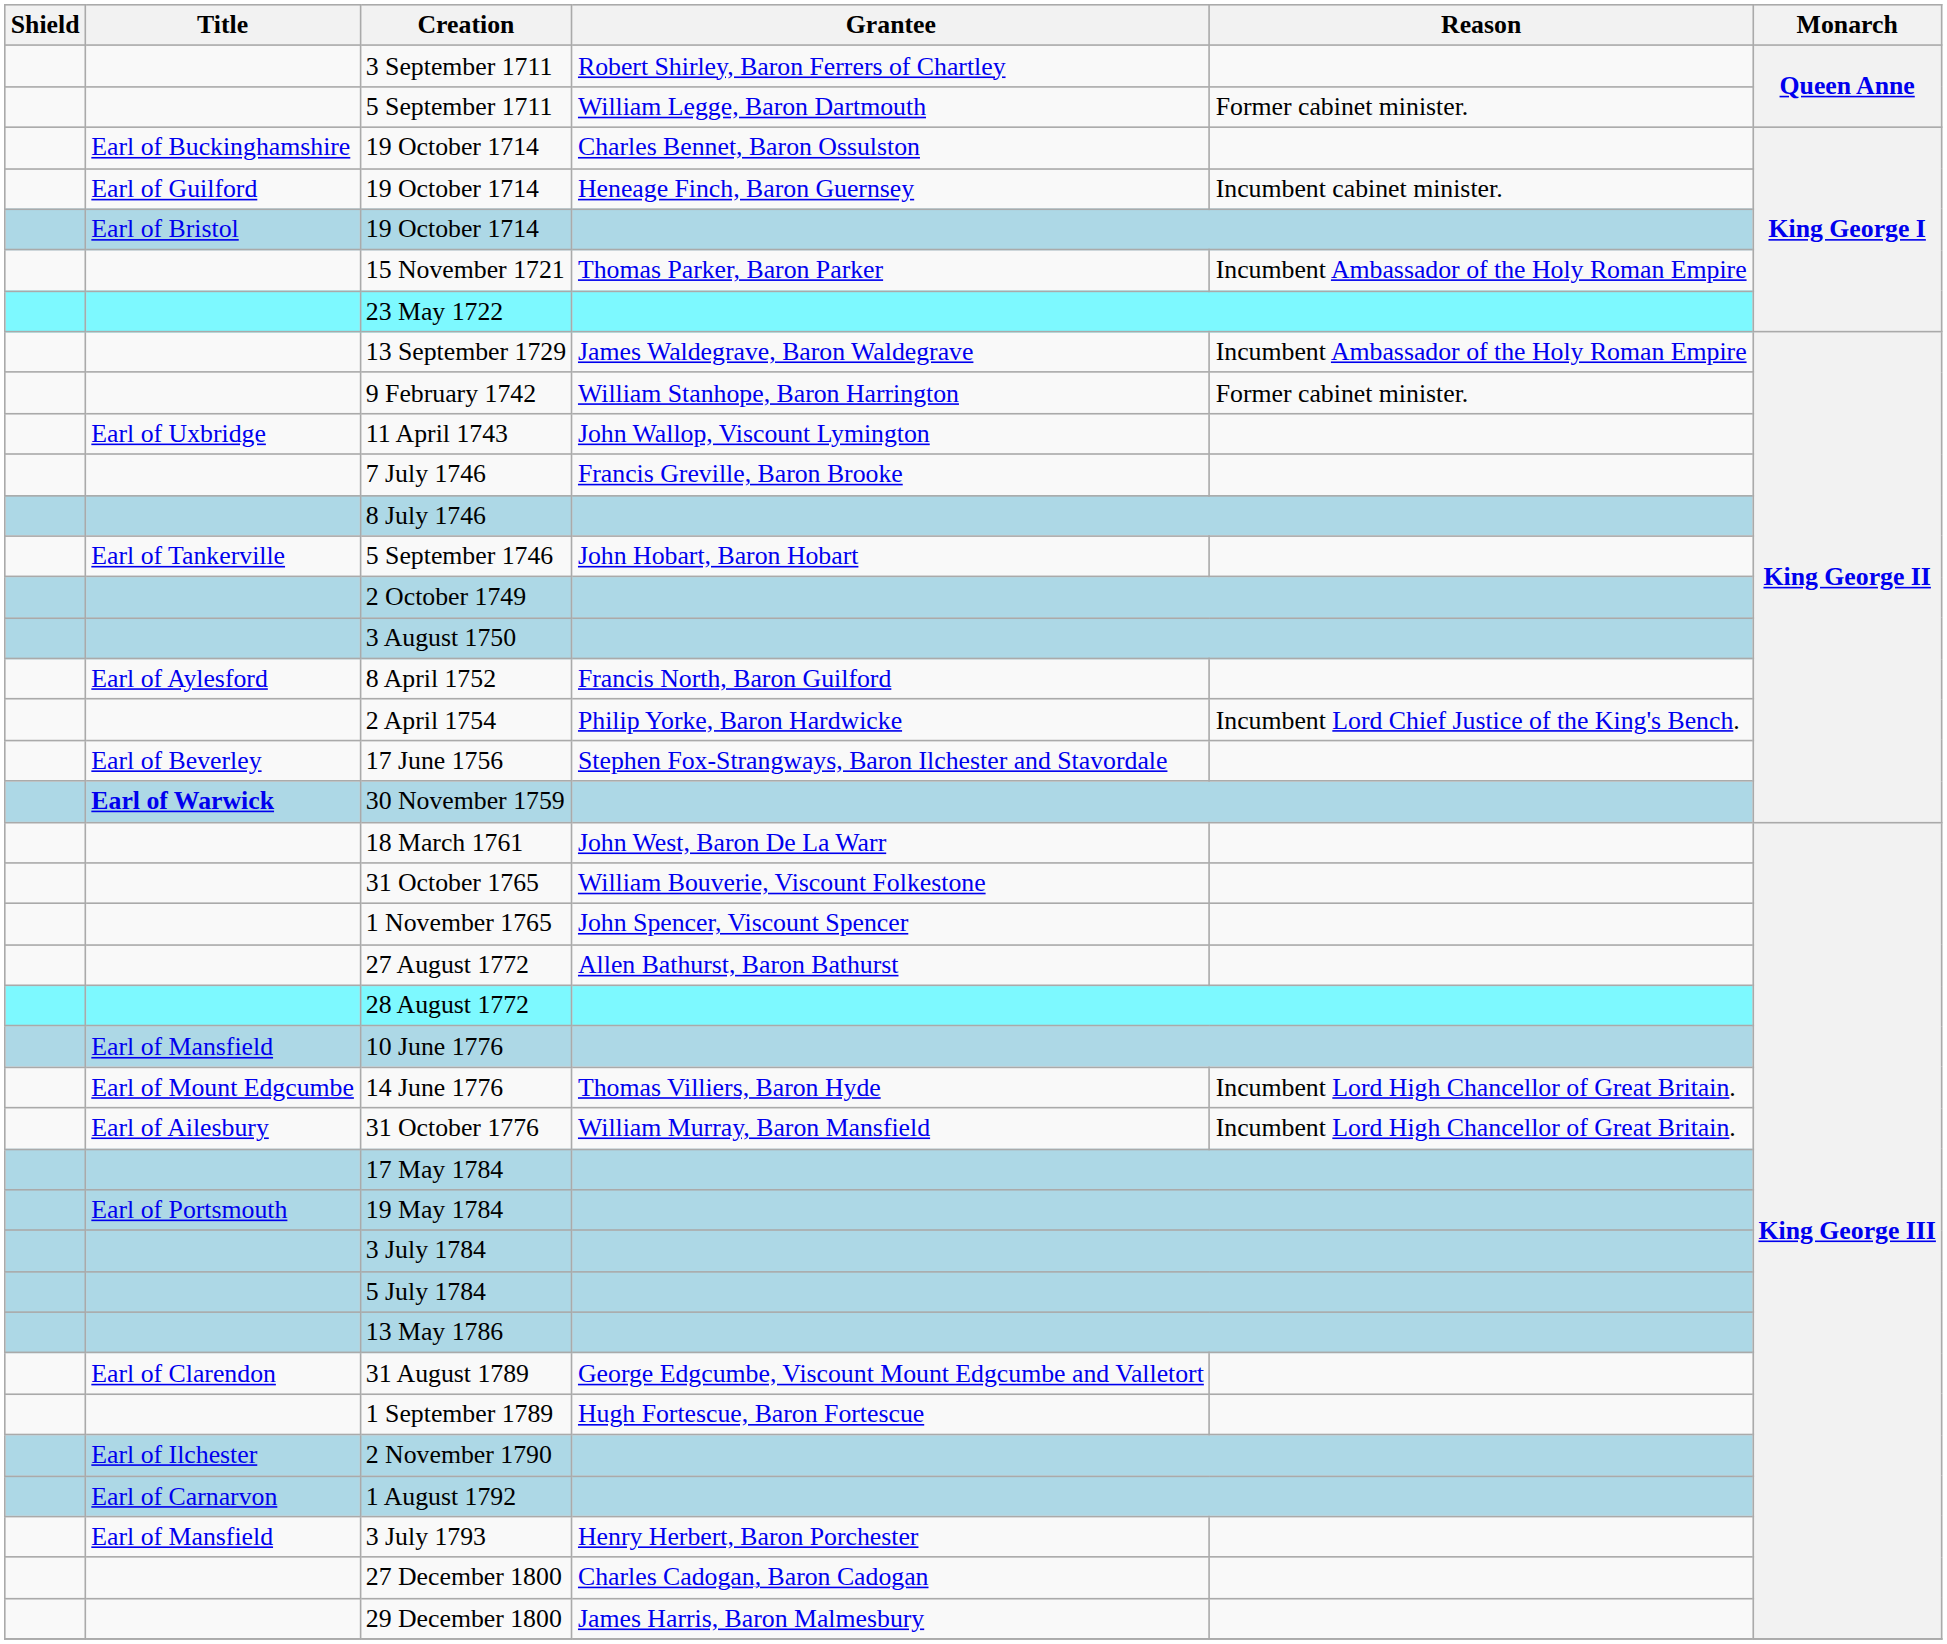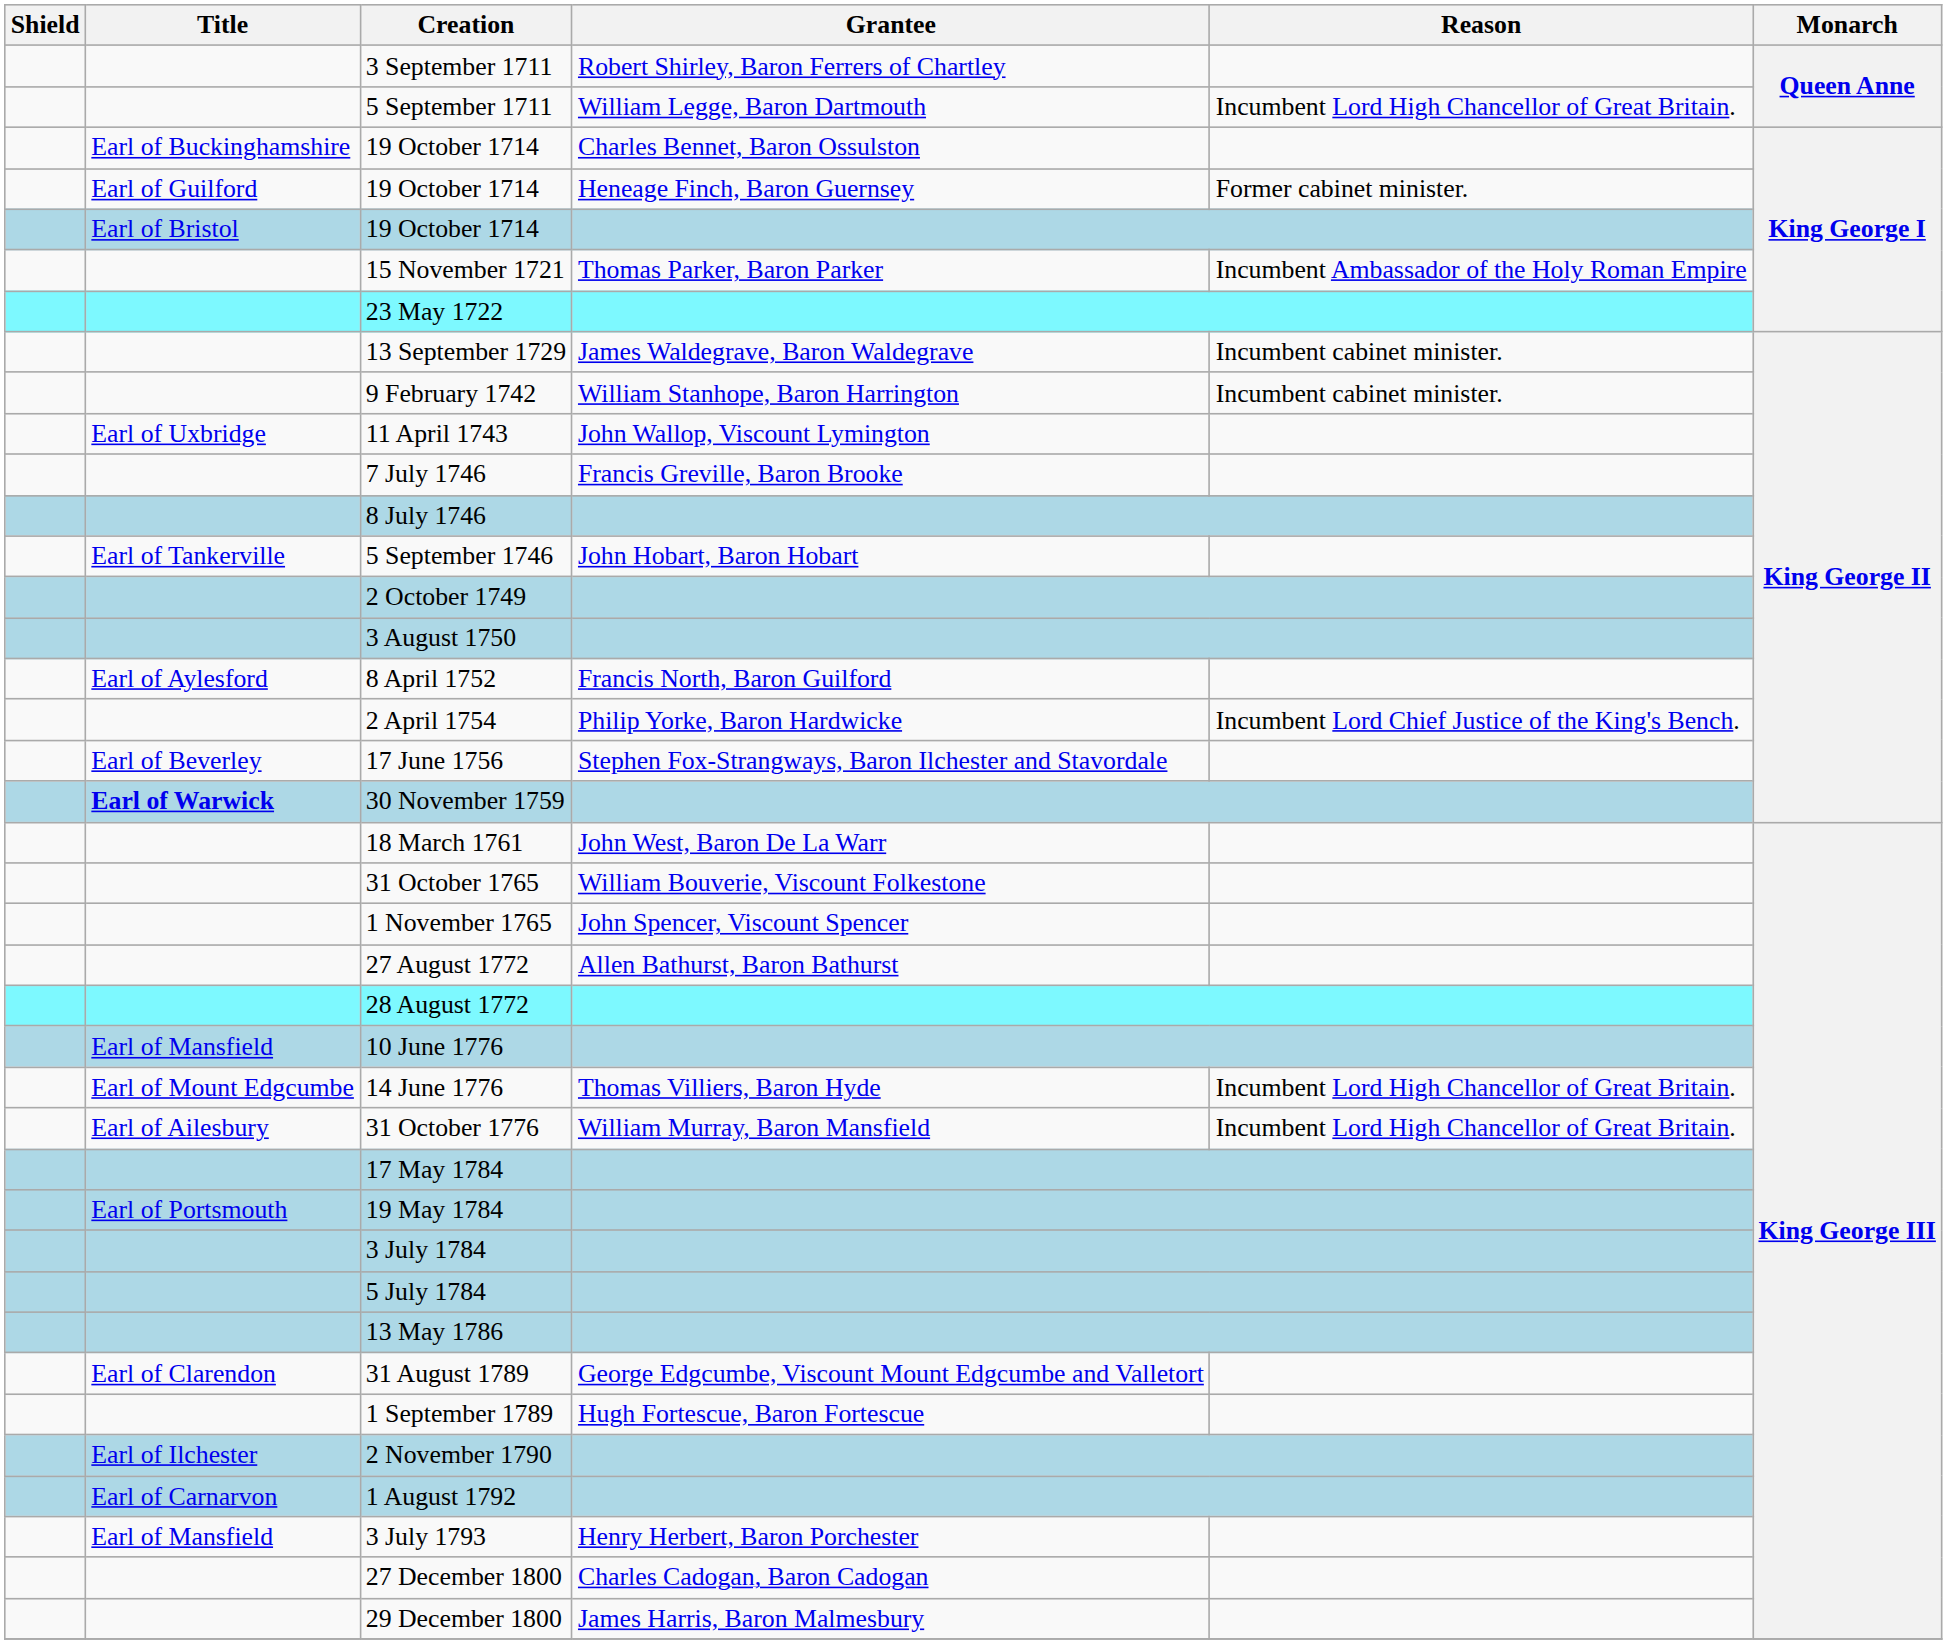5 September 1711 | Reason: Former cabinet minister. -> Incumbent Lord High Chancellor of Great Britain.
19 October 1714 / Heneage Finch, Baron Guernsey | Reason: Incumbent cabinet minister. -> Former cabinet minister.
13 September 1729 | Reason: Incumbent Ambassador of the Holy Roman Empire -> Incumbent cabinet minister.
9 February 1742 | Reason: Former cabinet minister. -> Incumbent cabinet minister.
